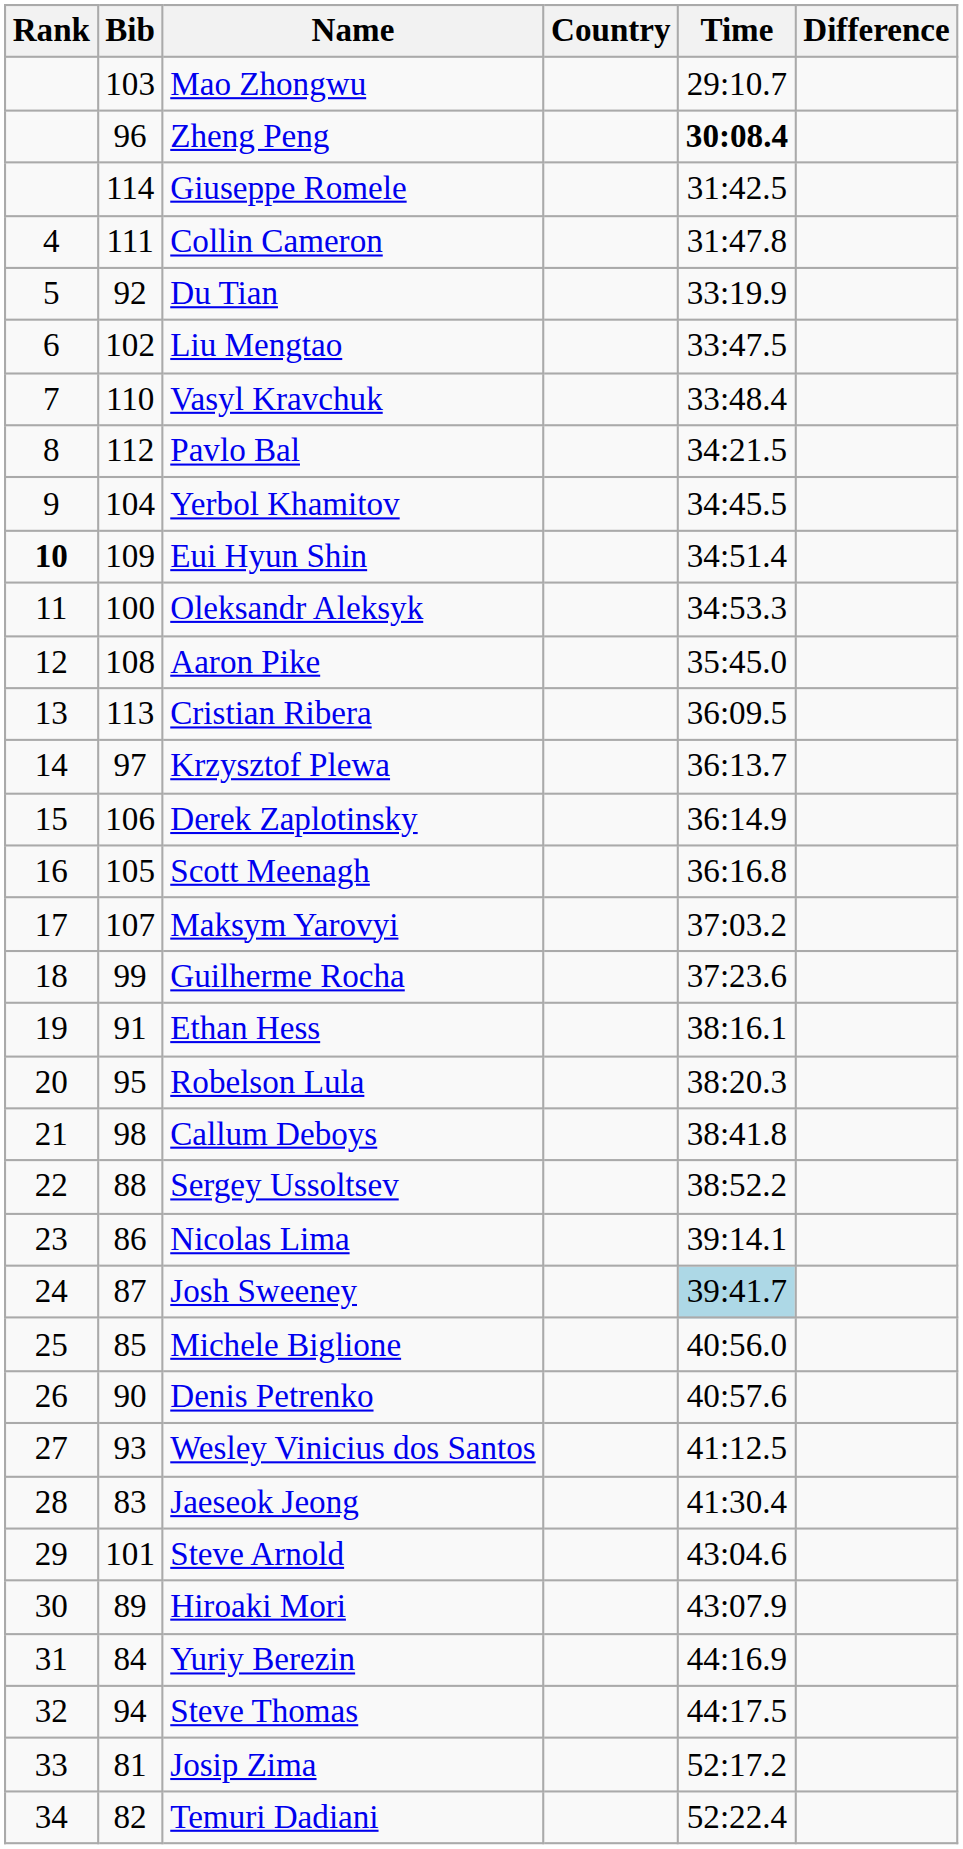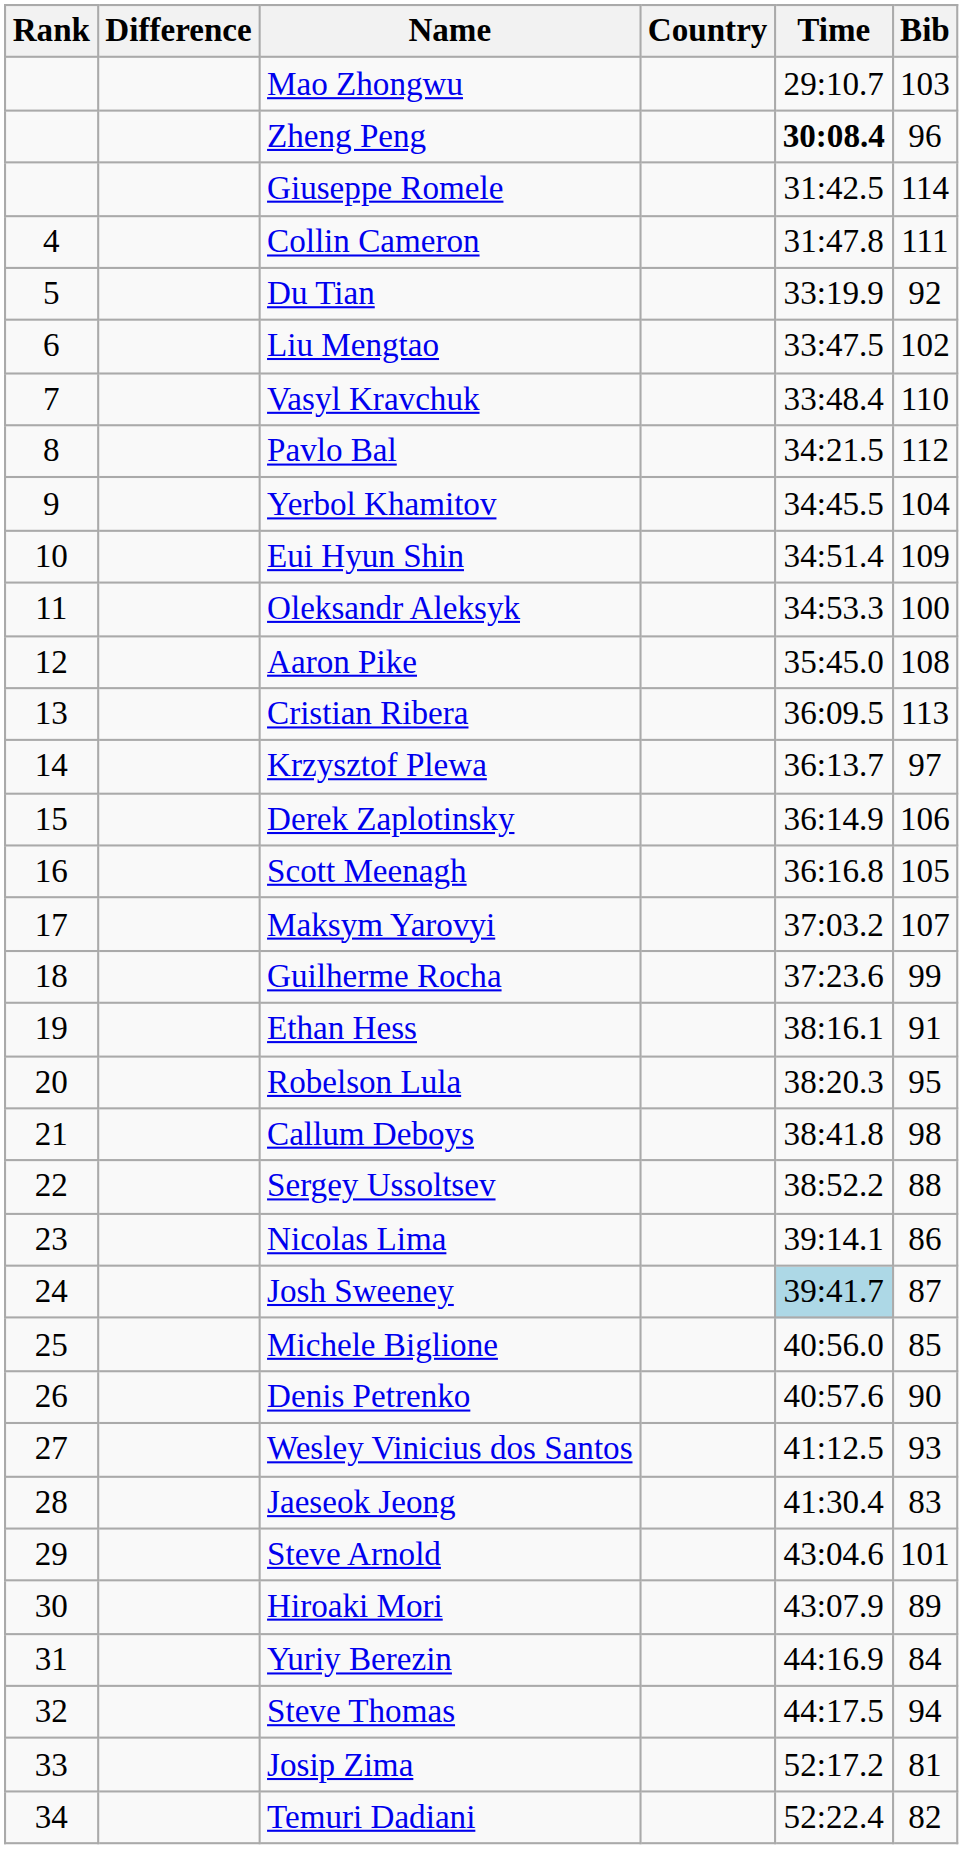columns swapped: Bib <-> Difference
Eui Hyun Shin | Rank: bold -> normal
